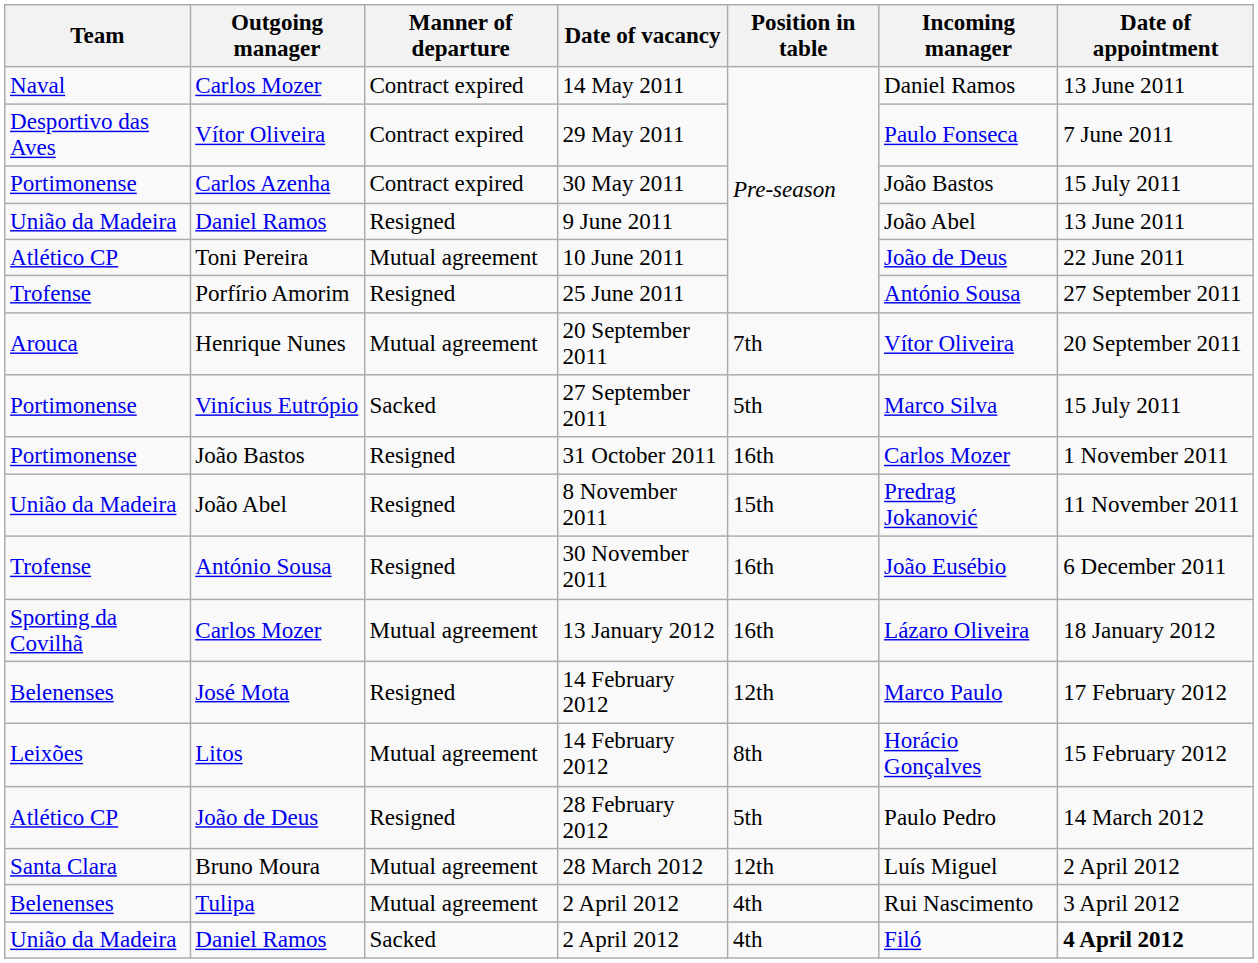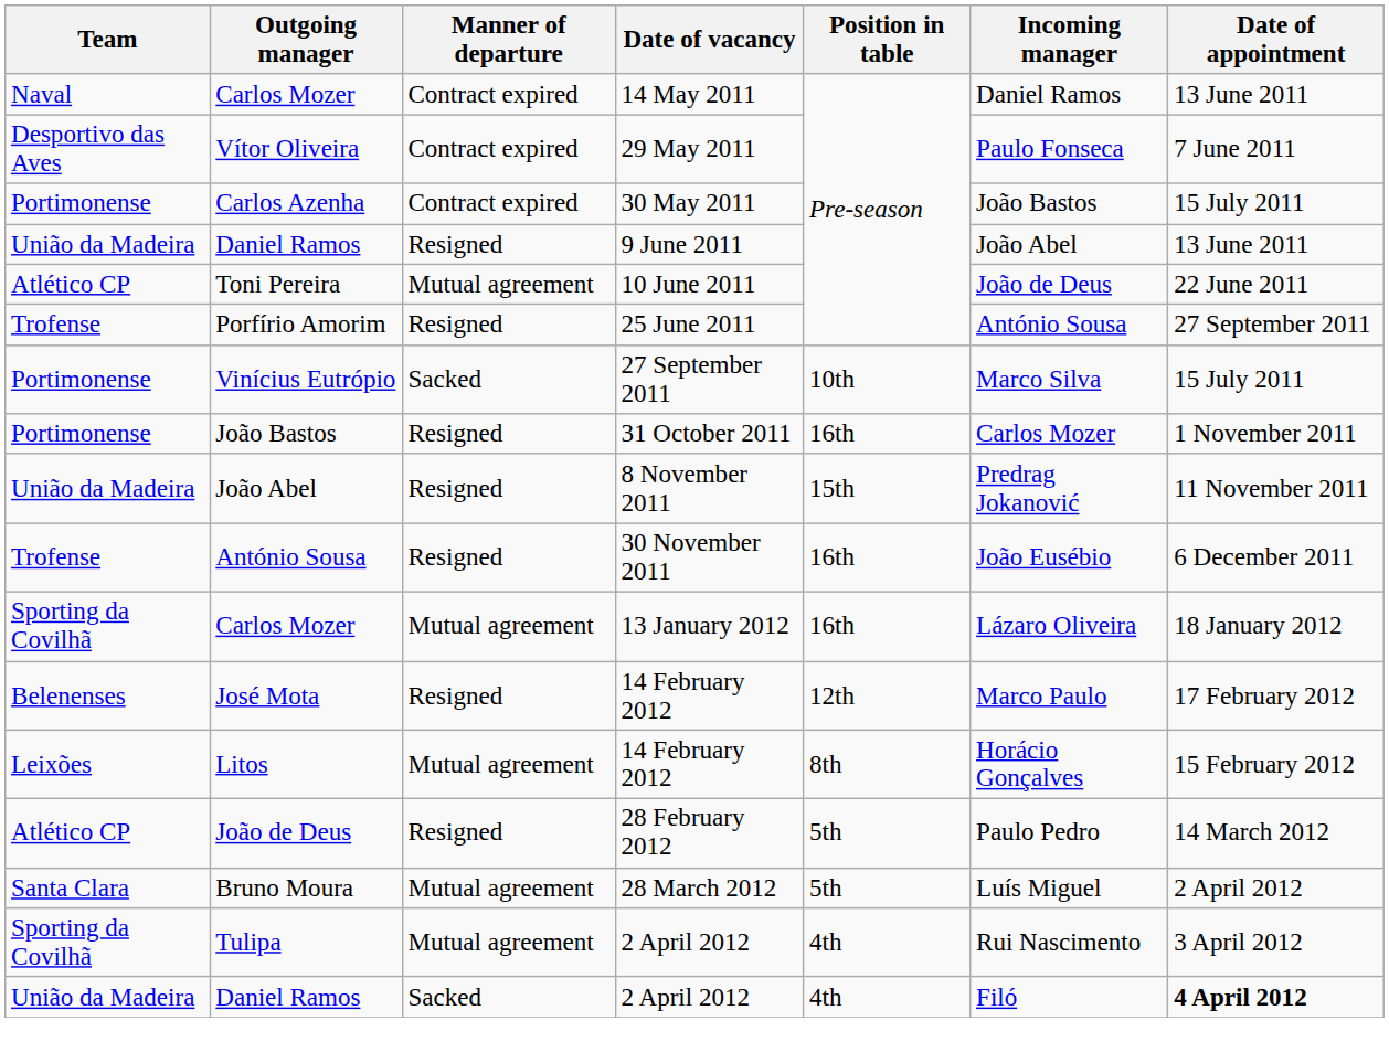- row: Arouca | Henrique Nunes | Mutual agreement | 20 September 2011 | 7th | Vítor Oliveira | 20 September 2011
Vinícius Eutrópio | Position in table: 5th -> 10th
Bruno Moura | Position in table: 12th -> 5th
Tulipa | Team: Belenenses -> Sporting da Covilhã
